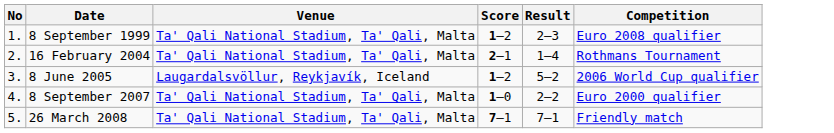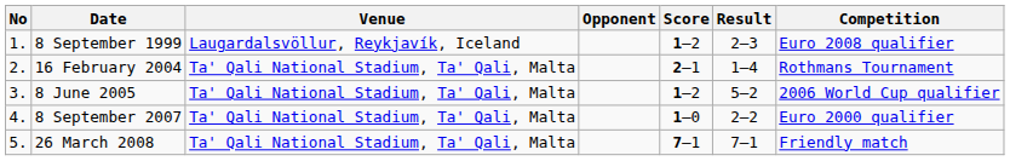+ column: Opponent
8 September 1999 | Venue: Ta' Qali National Stadium, Ta' Qali, Malta -> Laugardalsvöllur, Reykjavík, Iceland
8 June 2005 | Venue: Laugardalsvöllur, Reykjavík, Iceland -> Ta' Qali National Stadium, Ta' Qali, Malta
